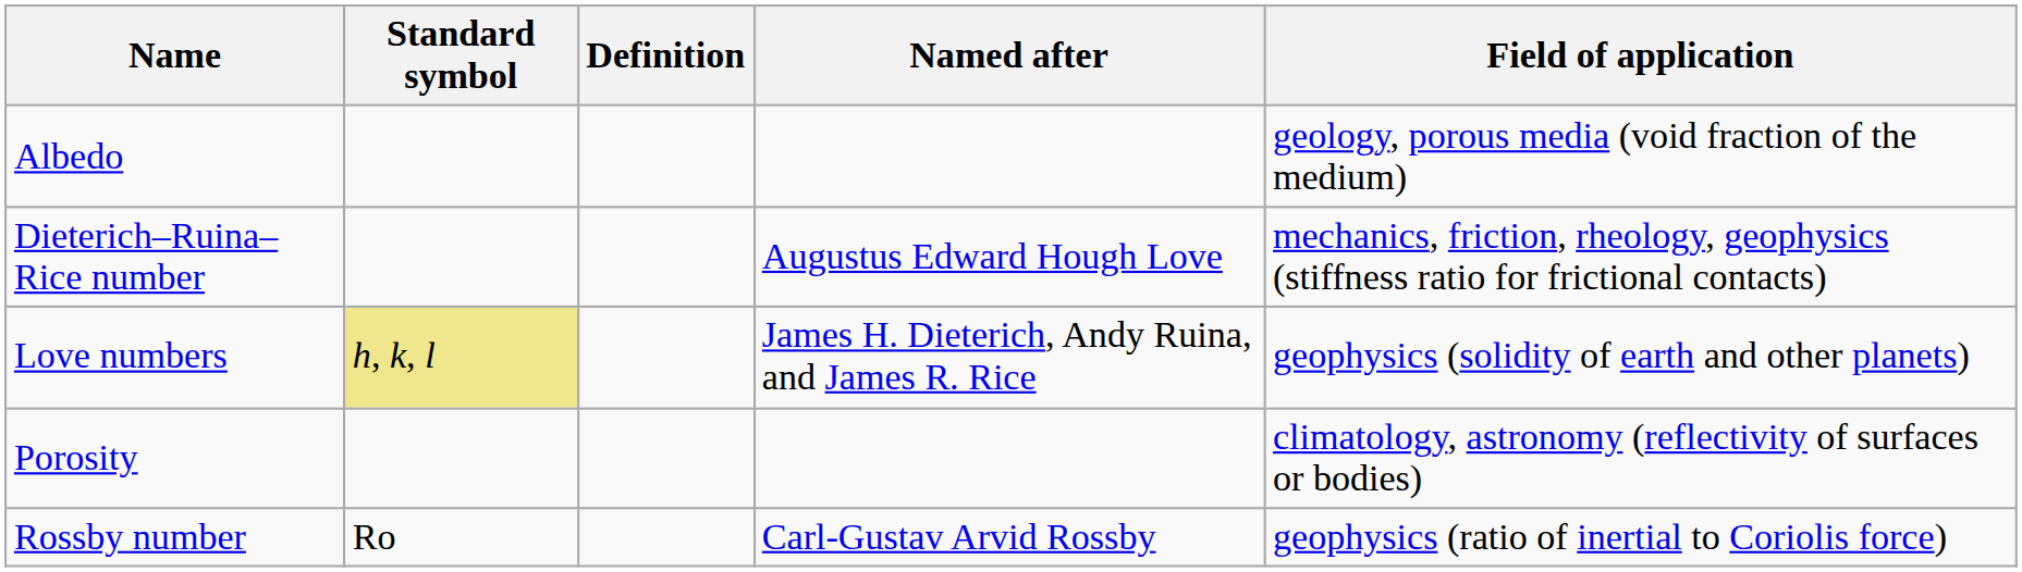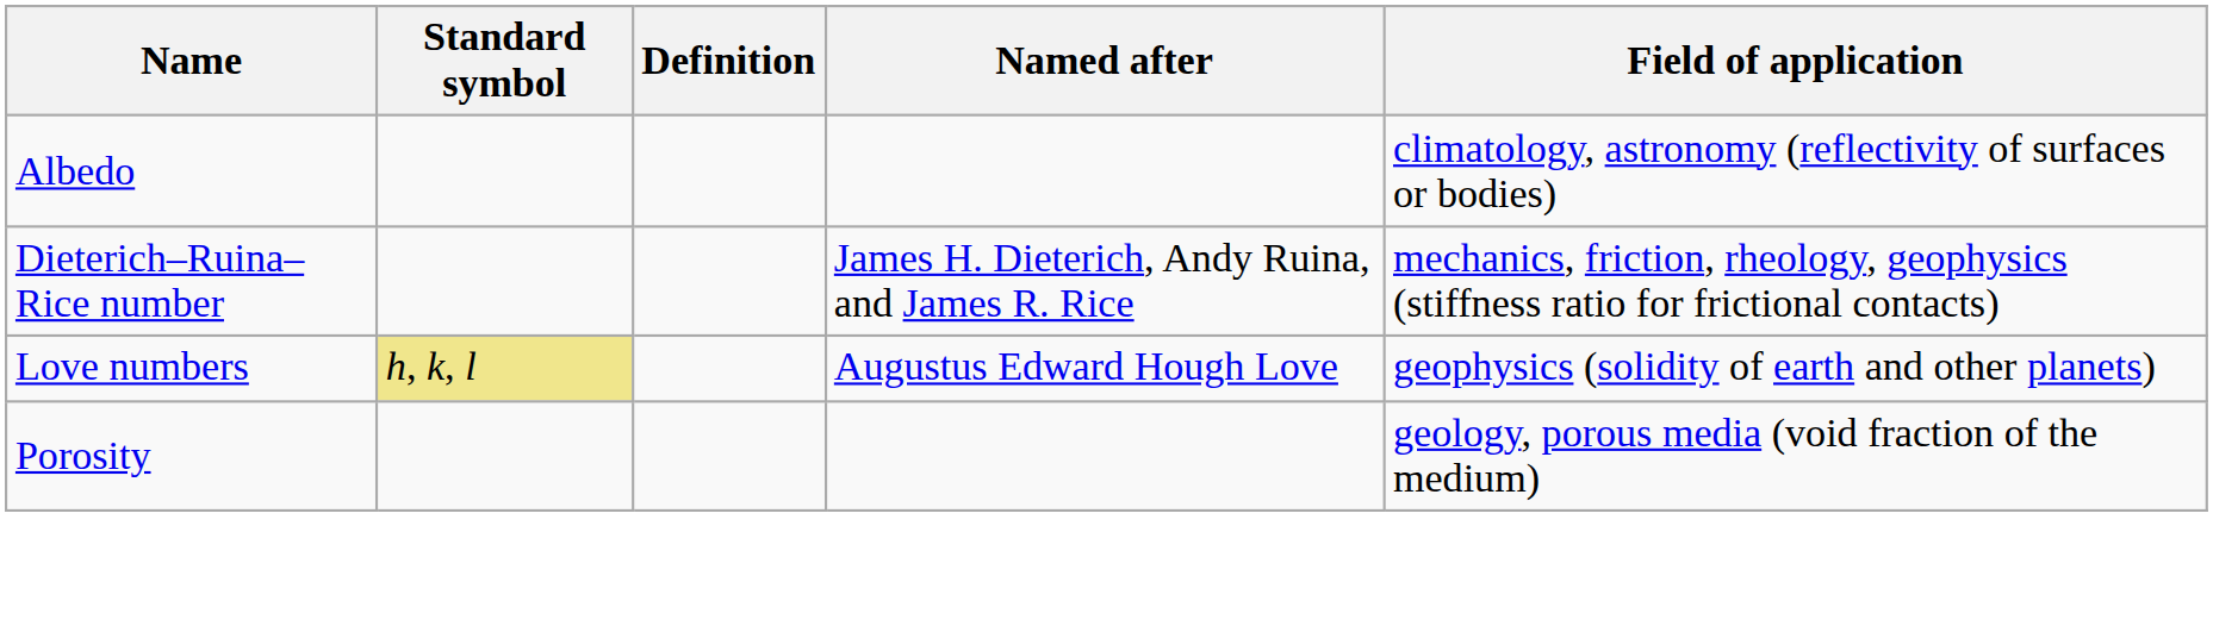Albedo | Field of application: geology, porous media (void fraction of the medium) -> climatology, astronomy (reflectivity of surfaces or bodies)
Dieterich–Ruina–Rice number | Named after: Augustus Edward Hough Love -> James H. Dieterich, Andy Ruina, and James R. Rice
Love numbers | Named after: James H. Dieterich, Andy Ruina, and James R. Rice -> Augustus Edward Hough Love
Porosity | Field of application: climatology, astronomy (reflectivity of surfaces or bodies) -> geology, porous media (void fraction of the medium)
- row: Rossby number | Ro | Carl-Gustav Arvid Rossby | geophysics (ratio of inertial to Coriolis force)
